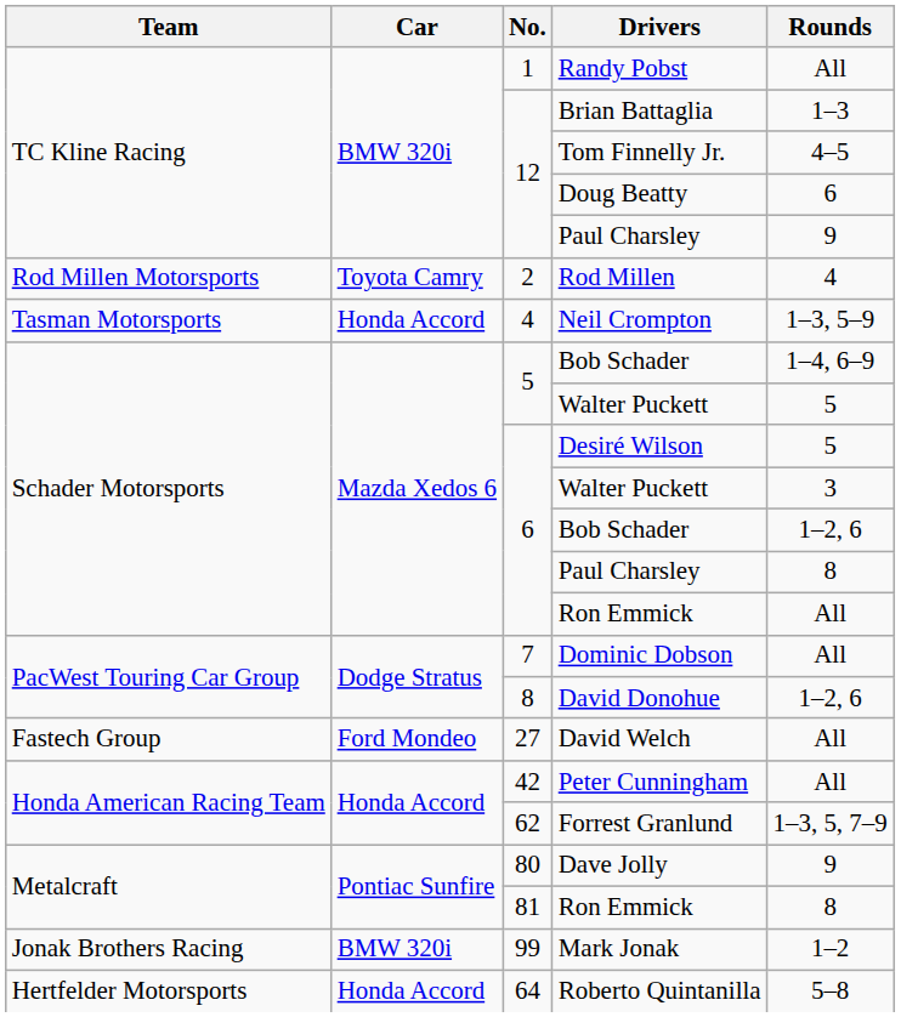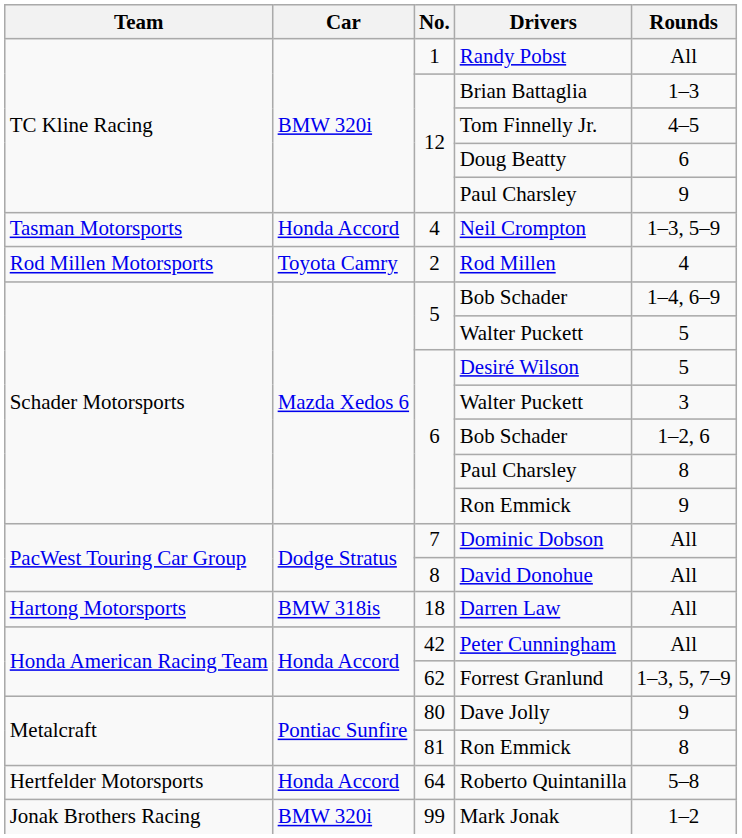rows swapped: Rod Millen <-> Neil Crompton
6 / Ron Emmick | Rounds: All -> 9
David Donohue | Rounds: 1–2, 6 -> All
+ row: Hartong Motorsports | BMW 318is | 18 | Darren Law | All
- row: Fastech Group | Ford Mondeo | 27 | David Welch | All
rows swapped: Mark Jonak <-> Roberto Quintanilla
